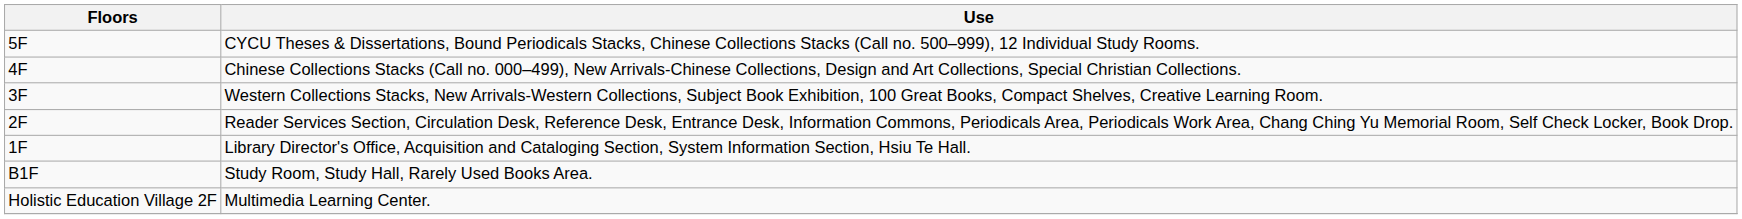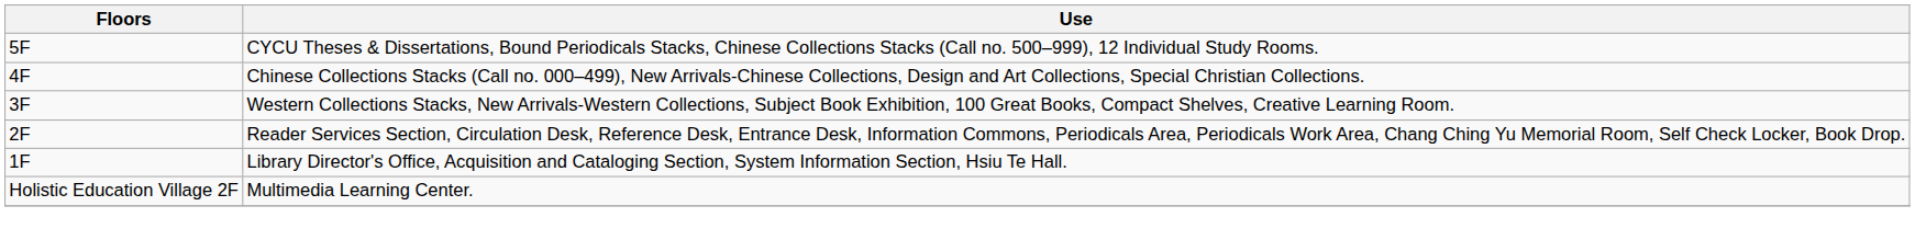- row: B1F | Study Room, Study Hall, Rarely Used Books Area.
